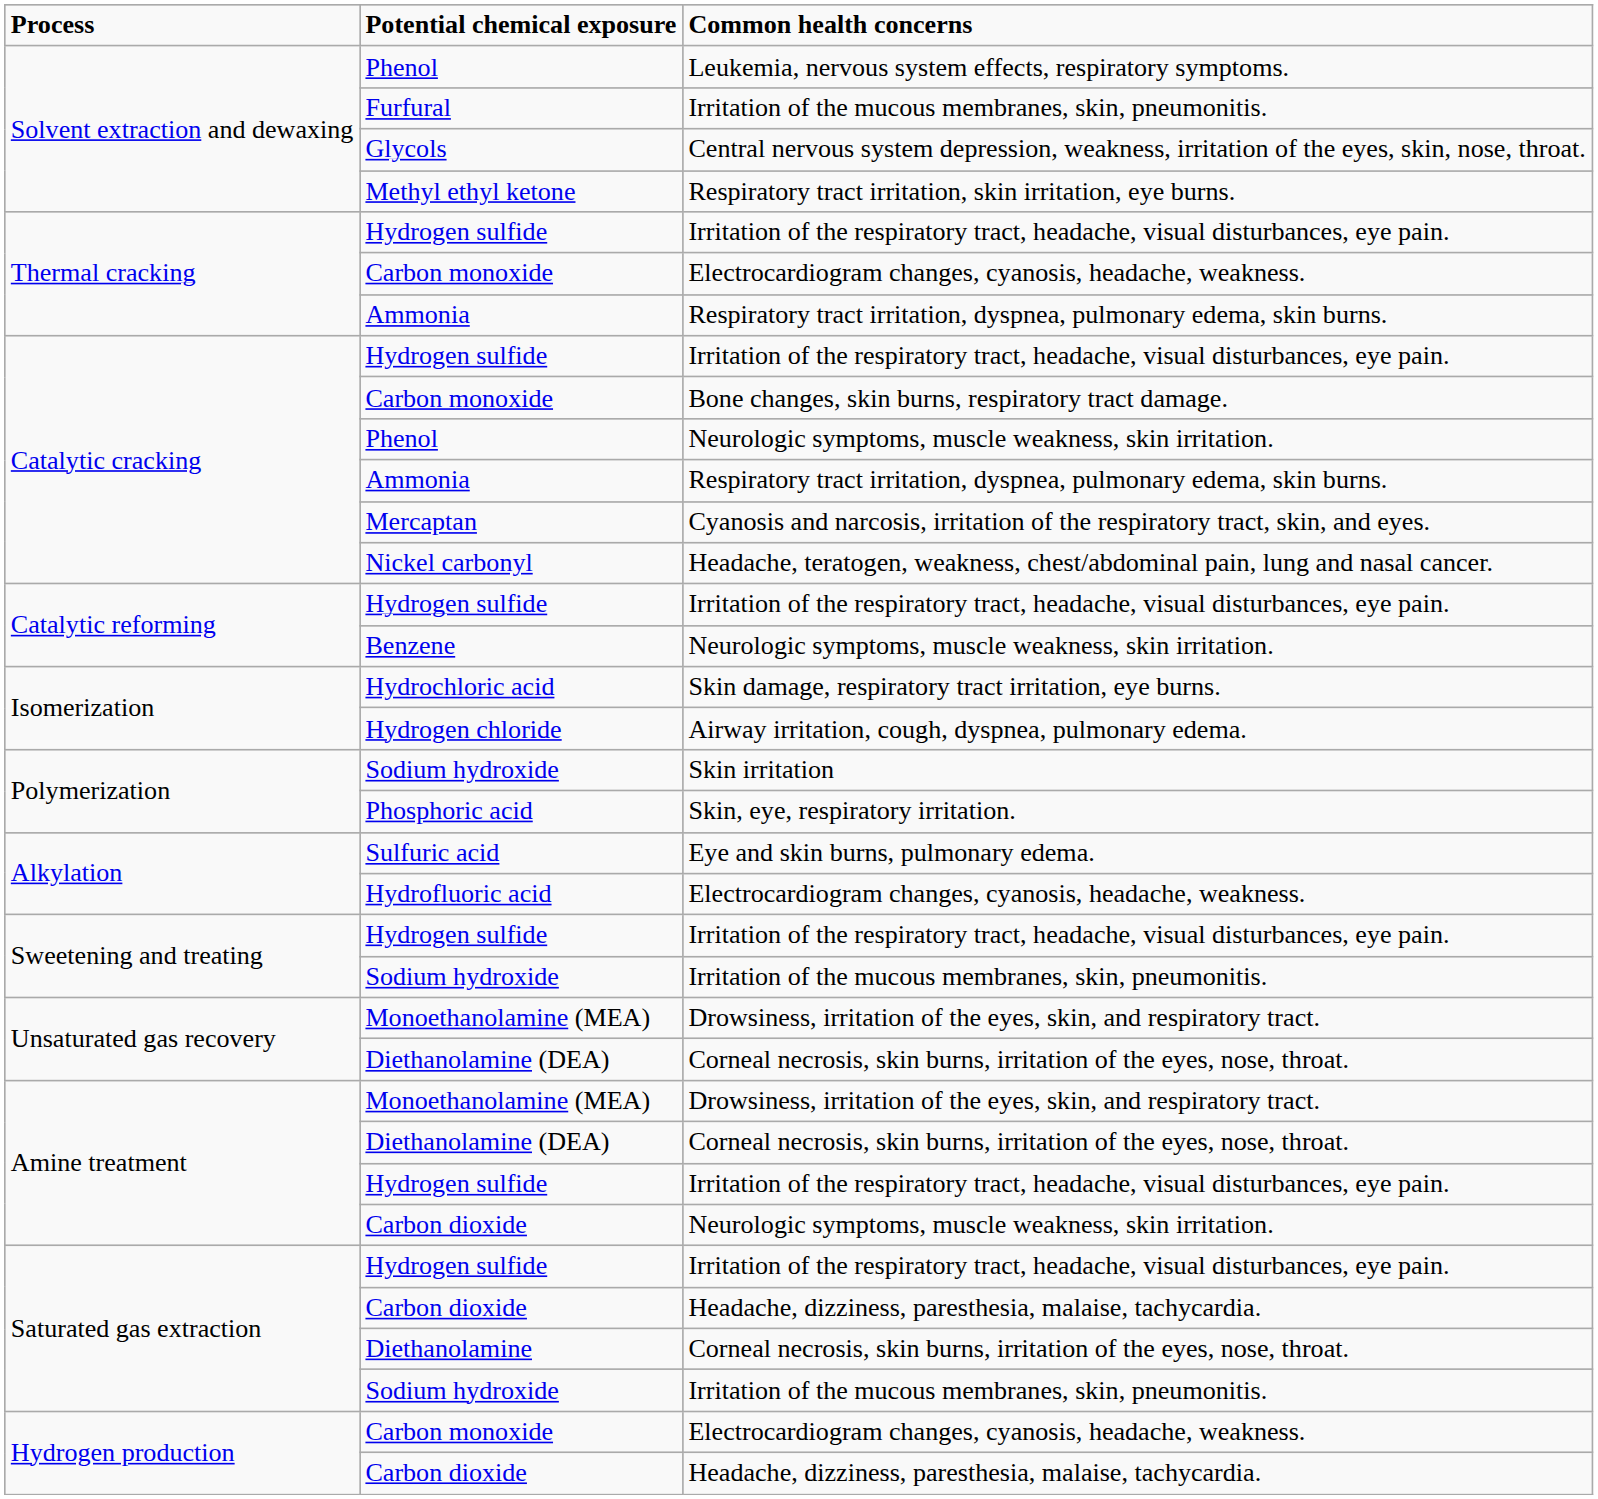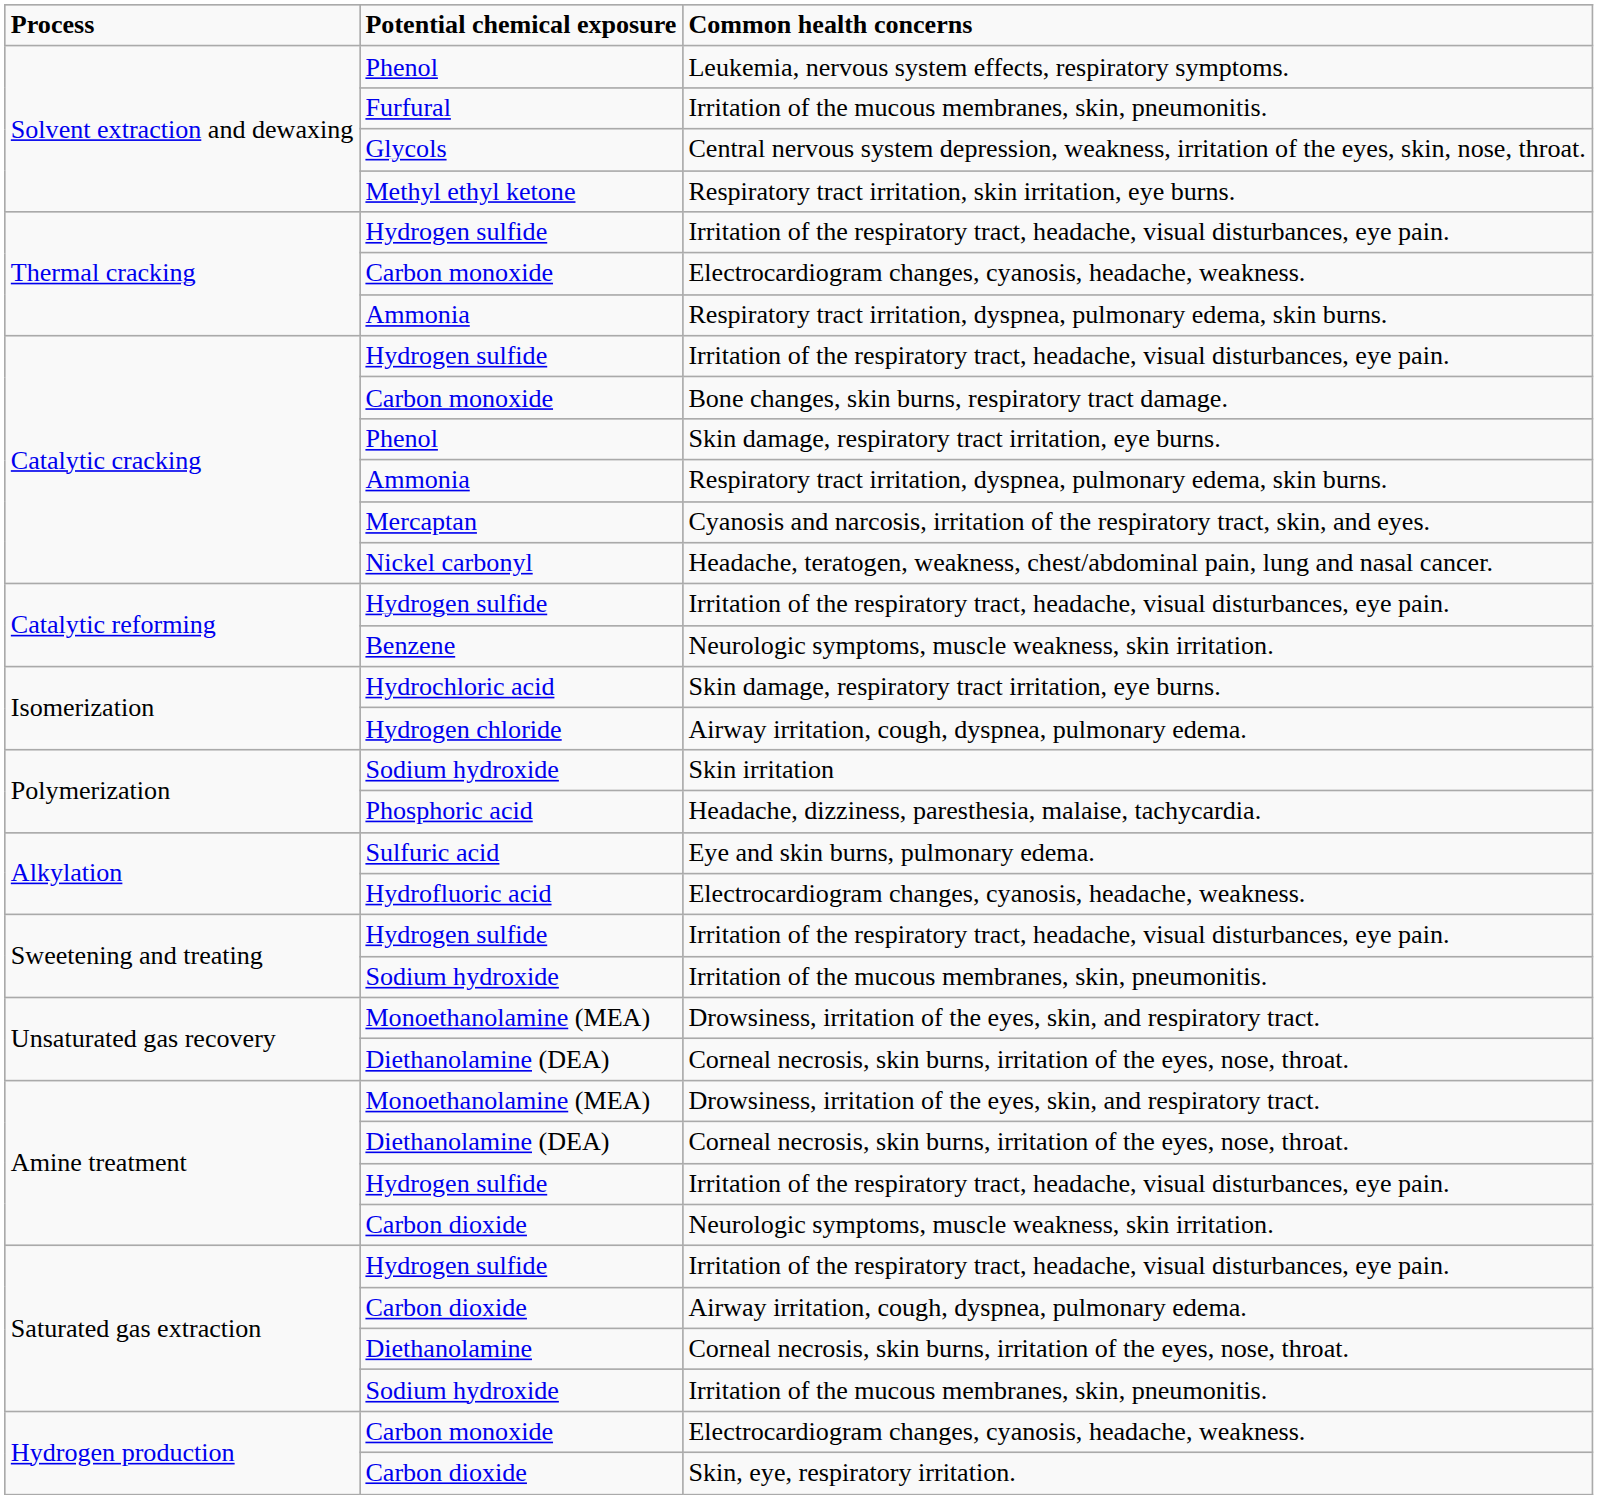Catalytic cracking / Phenol | Common health concerns: Neurologic symptoms, muscle weakness, skin irritation. -> Skin damage, respiratory tract irritation, eye burns.
Phosphoric acid | Common health concerns: Skin, eye, respiratory irritation. -> Headache, dizziness, paresthesia, malaise, tachycardia.
Saturated gas extraction / Carbon dioxide | Common health concerns: Headache, dizziness, paresthesia, malaise, tachycardia. -> Airway irritation, cough, dyspnea, pulmonary edema.
Hydrogen production / Carbon dioxide | Common health concerns: Headache, dizziness, paresthesia, malaise, tachycardia. -> Skin, eye, respiratory irritation.
